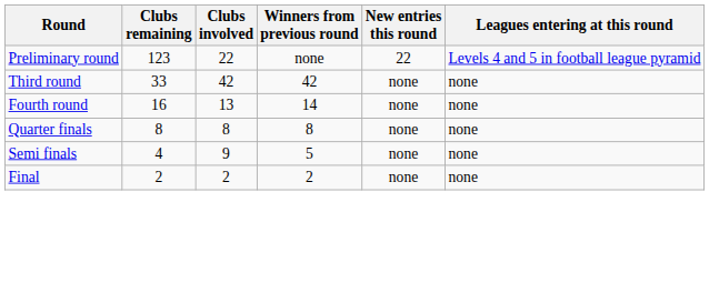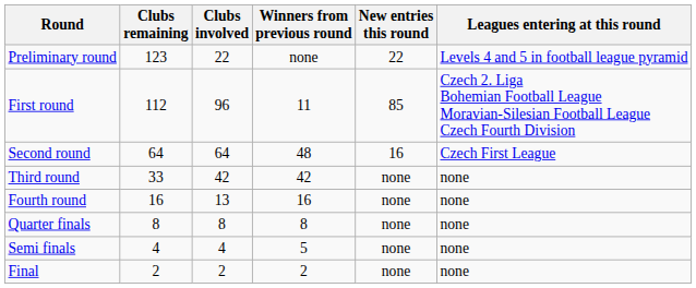+ row: First round | 112 | 96 | 11 | 85 | Czech 2. Liga Bohemian Football League Moravian-Silesian Football League Czech Fourth Division
+ row: Second round | 64 | 64 | 48 | 16 | Czech First League
Fourth round | Winners from previous round: 14 -> 16
Semi finals | Clubs involved: 9 -> 4
